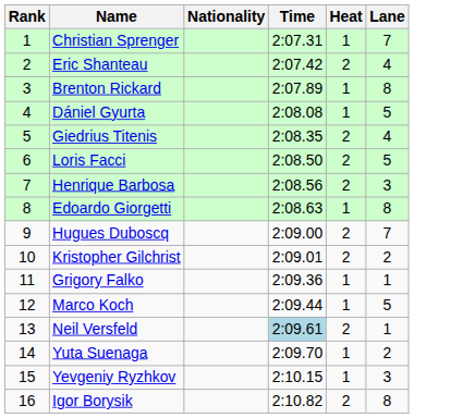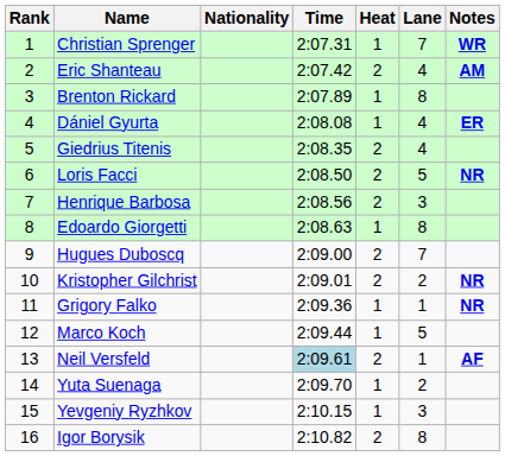+ column: Notes | WR | AM | ER | NR | NR | NR | AF
Dániel Gyurta | Lane: 5 -> 4
